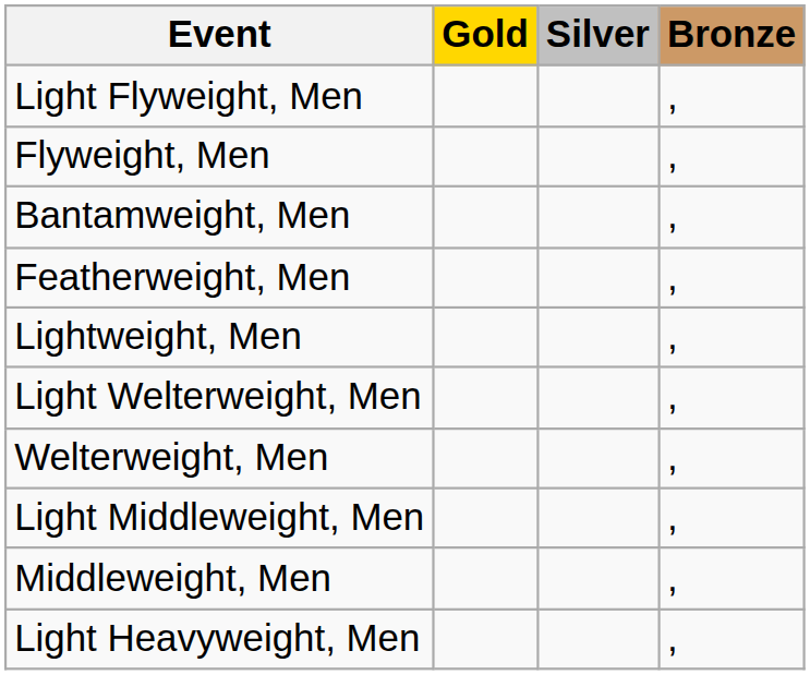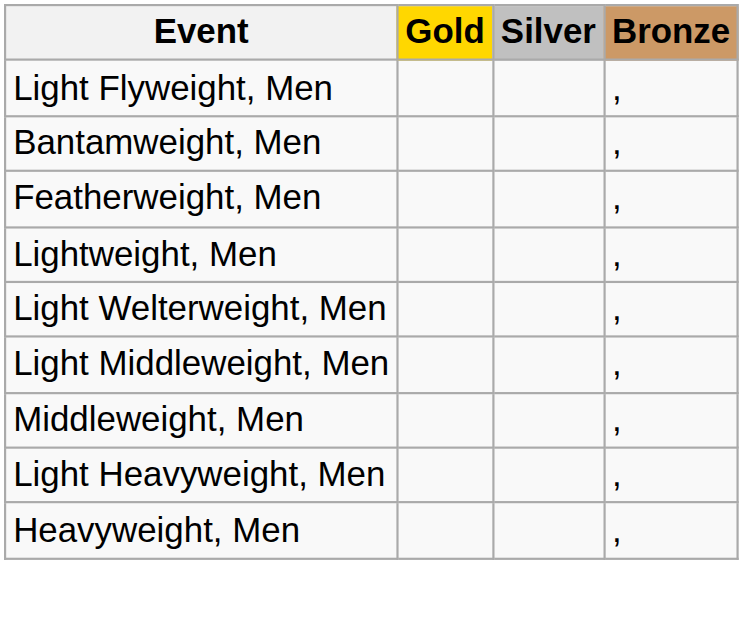- row: Flyweight, Men | ,
- row: Welterweight, Men | ,
+ row: Heavyweight, Men | ,
